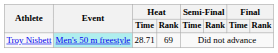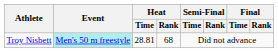Troy Nisbett | Heat / Time: 28.71 -> 28.81
Troy Nisbett | Heat / Rank: 69 -> 68
